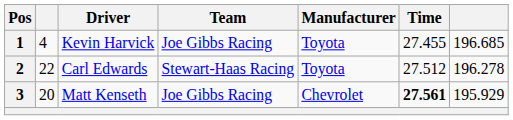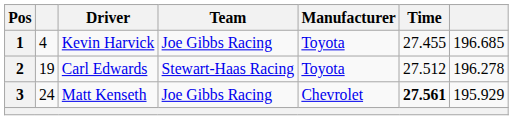2 | column 2: 22 -> 19
3 | column 2: 20 -> 24
